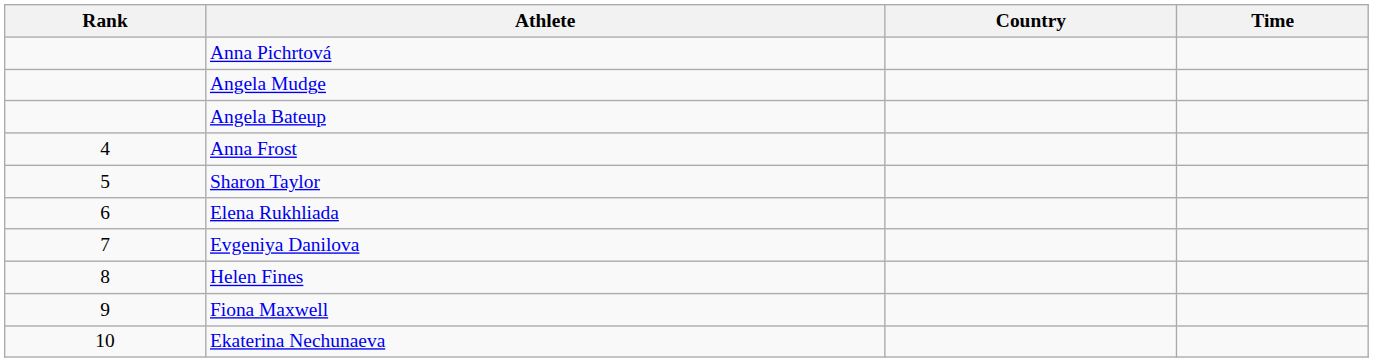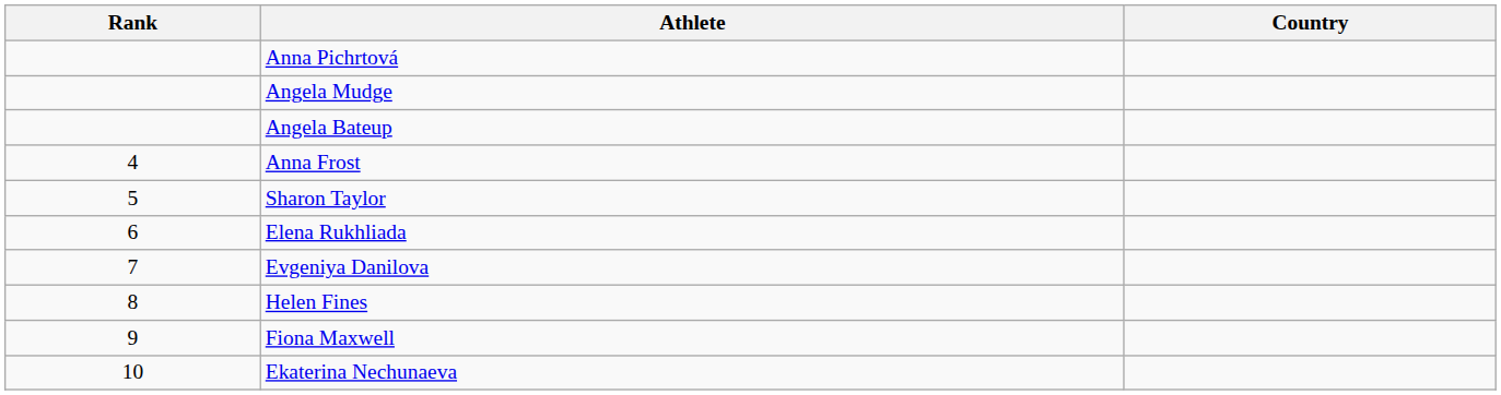- column: Time
